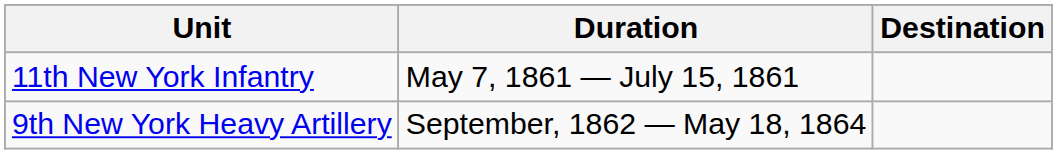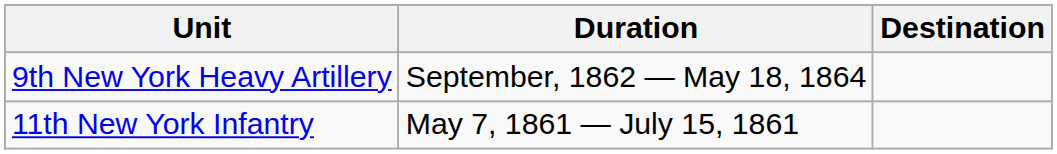rows swapped: 9th New York Heavy Artillery <-> 11th New York Infantry
